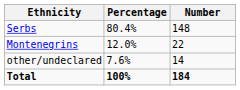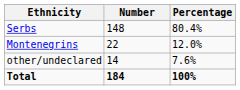columns swapped: Number <-> Percentage
